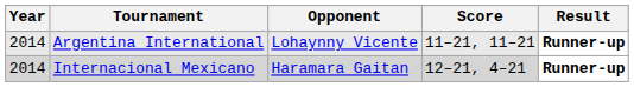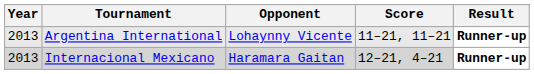Argentina International | Year: 2014 -> 2013
Internacional Mexicano | Year: 2014 -> 2013
